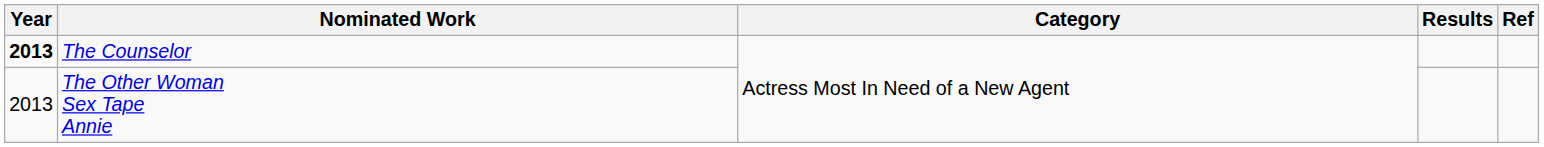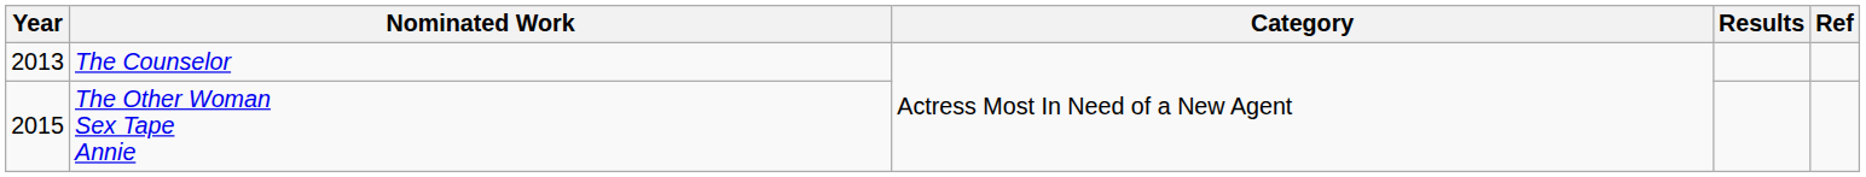The Counselor | Year: bold -> normal
The Other Woman Sex Tape Annie | Year: 2013 -> 2015
